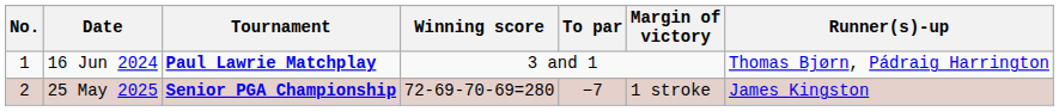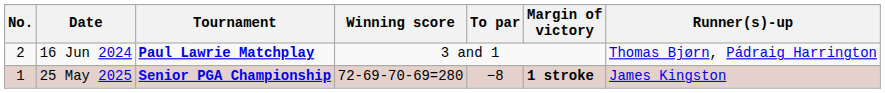16 Jun 2024 | No.: 1 -> 2
25 May 2025 | No.: 2 -> 1
25 May 2025 | To par: −7 -> −8
25 May 2025 | Margin of victory: normal -> bold
